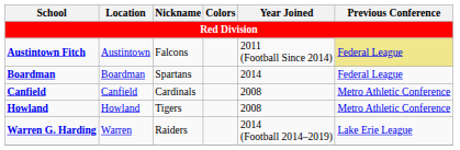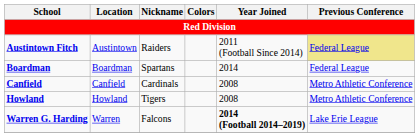Austintown Fitch | Nickname: Falcons -> Raiders
Warren G. Harding | Nickname: Raiders -> Falcons
Warren G. Harding | Year Joined: normal -> bold
